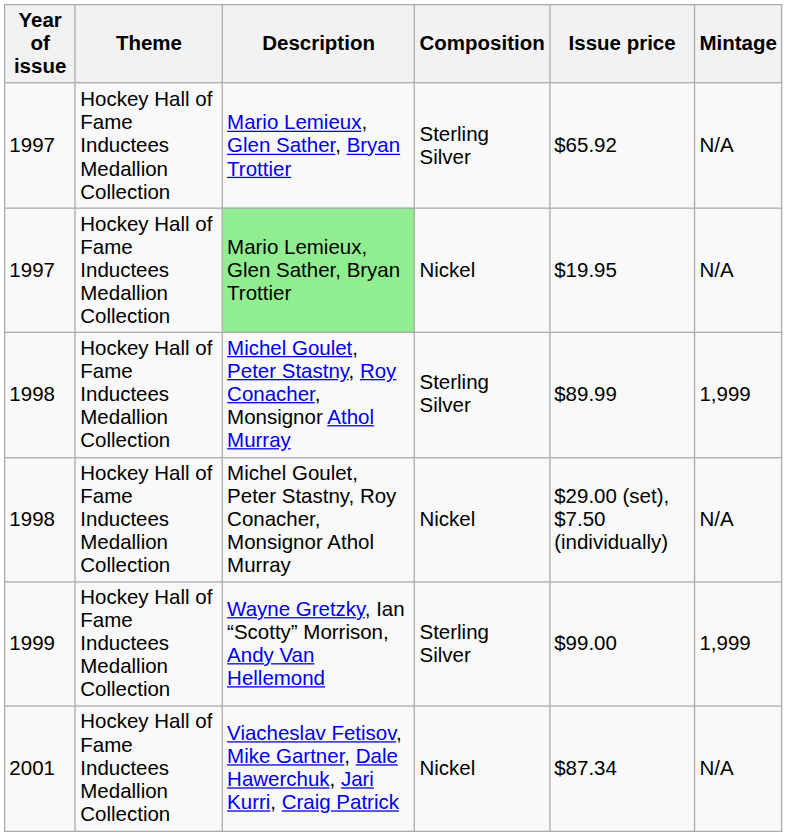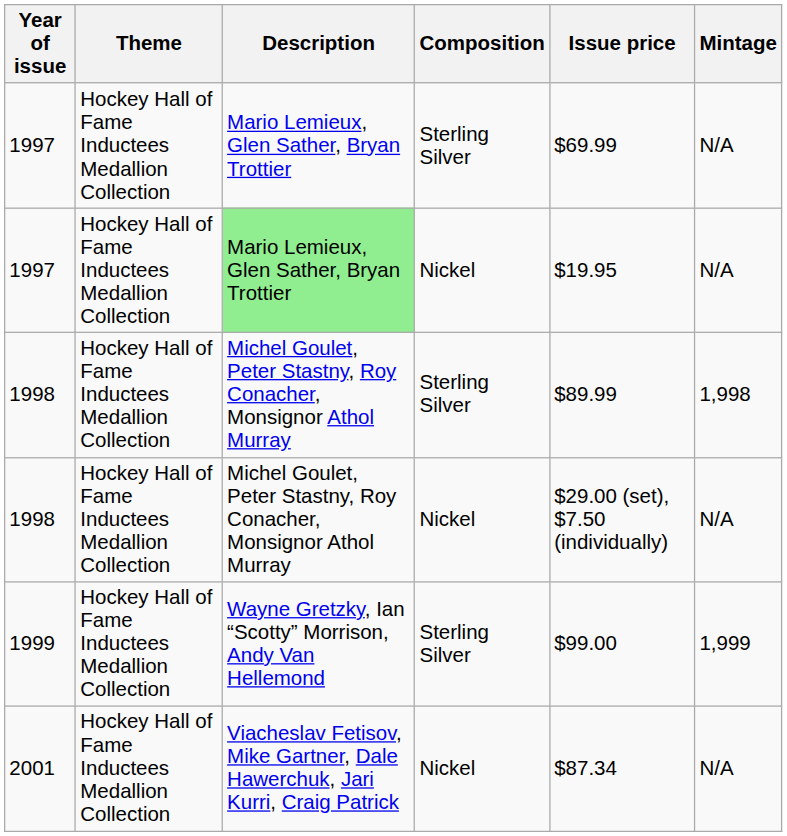1997 / Sterling Silver | Issue price: $65.92 -> $69.99
1998 / Sterling Silver | Mintage: 1,999 -> 1,998
